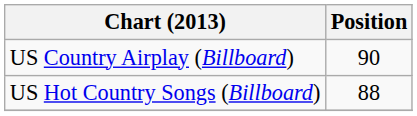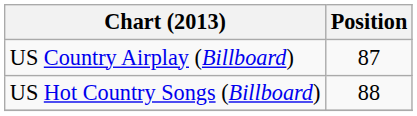US Country Airplay (Billboard) | Position: 90 -> 87
